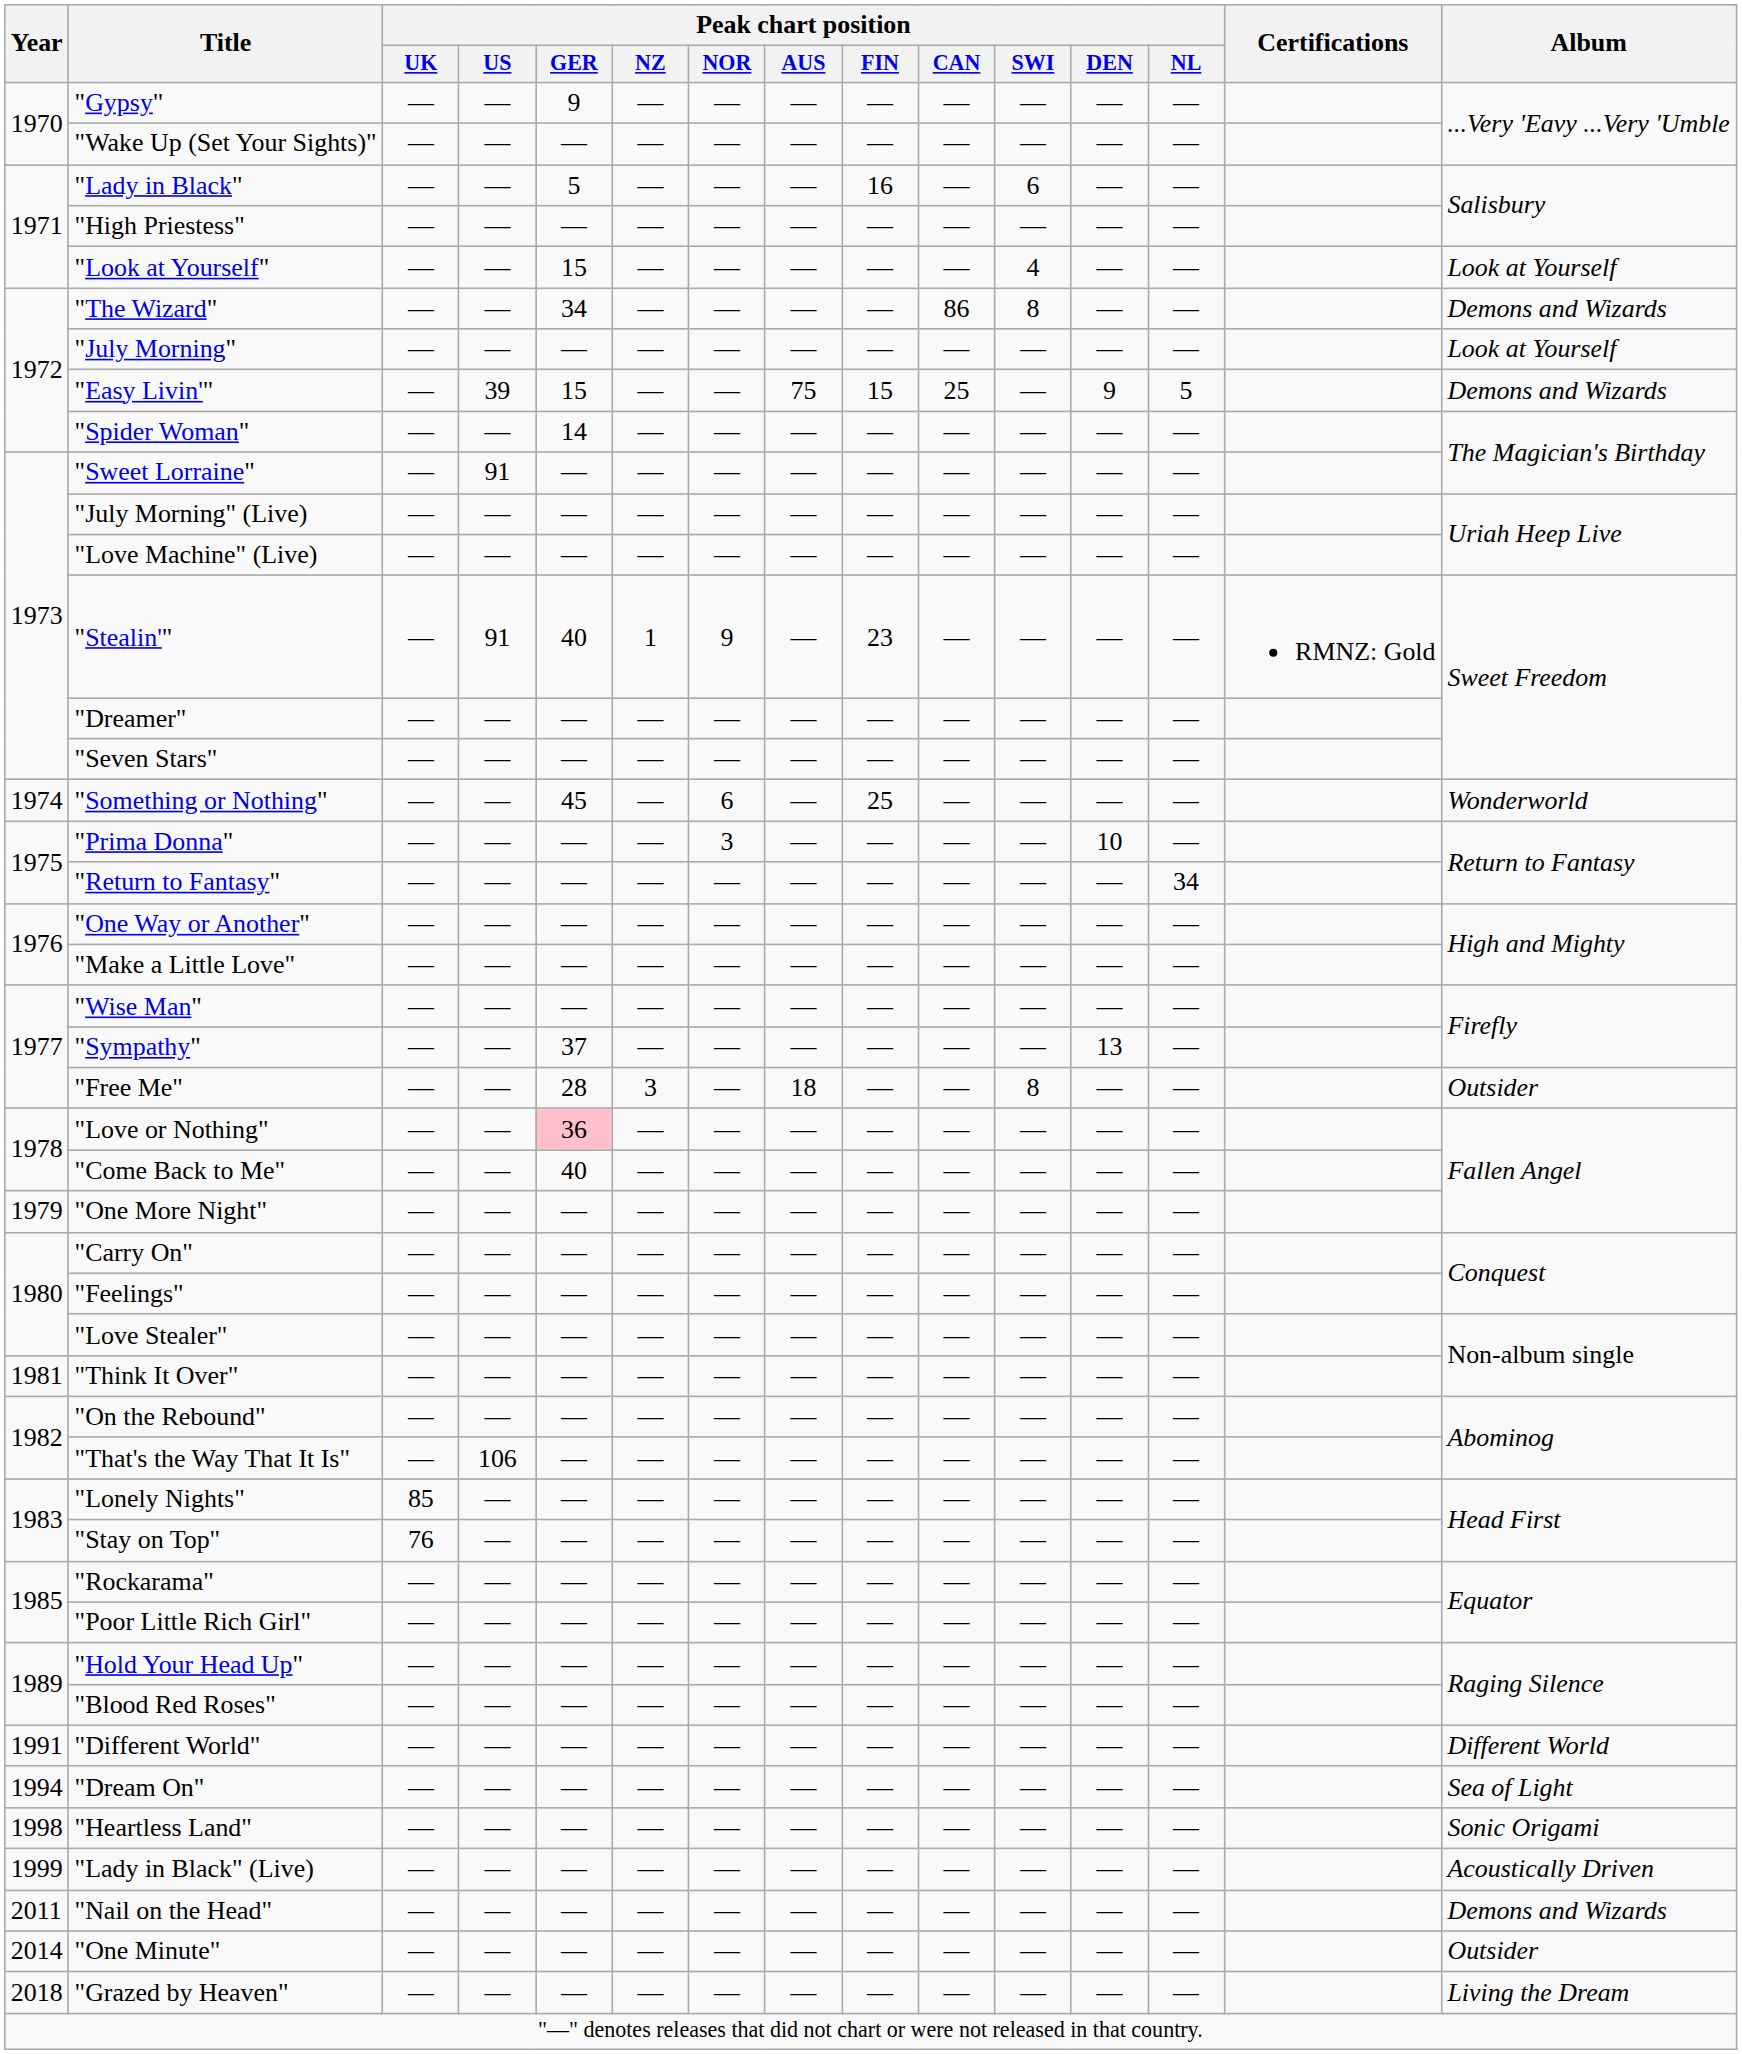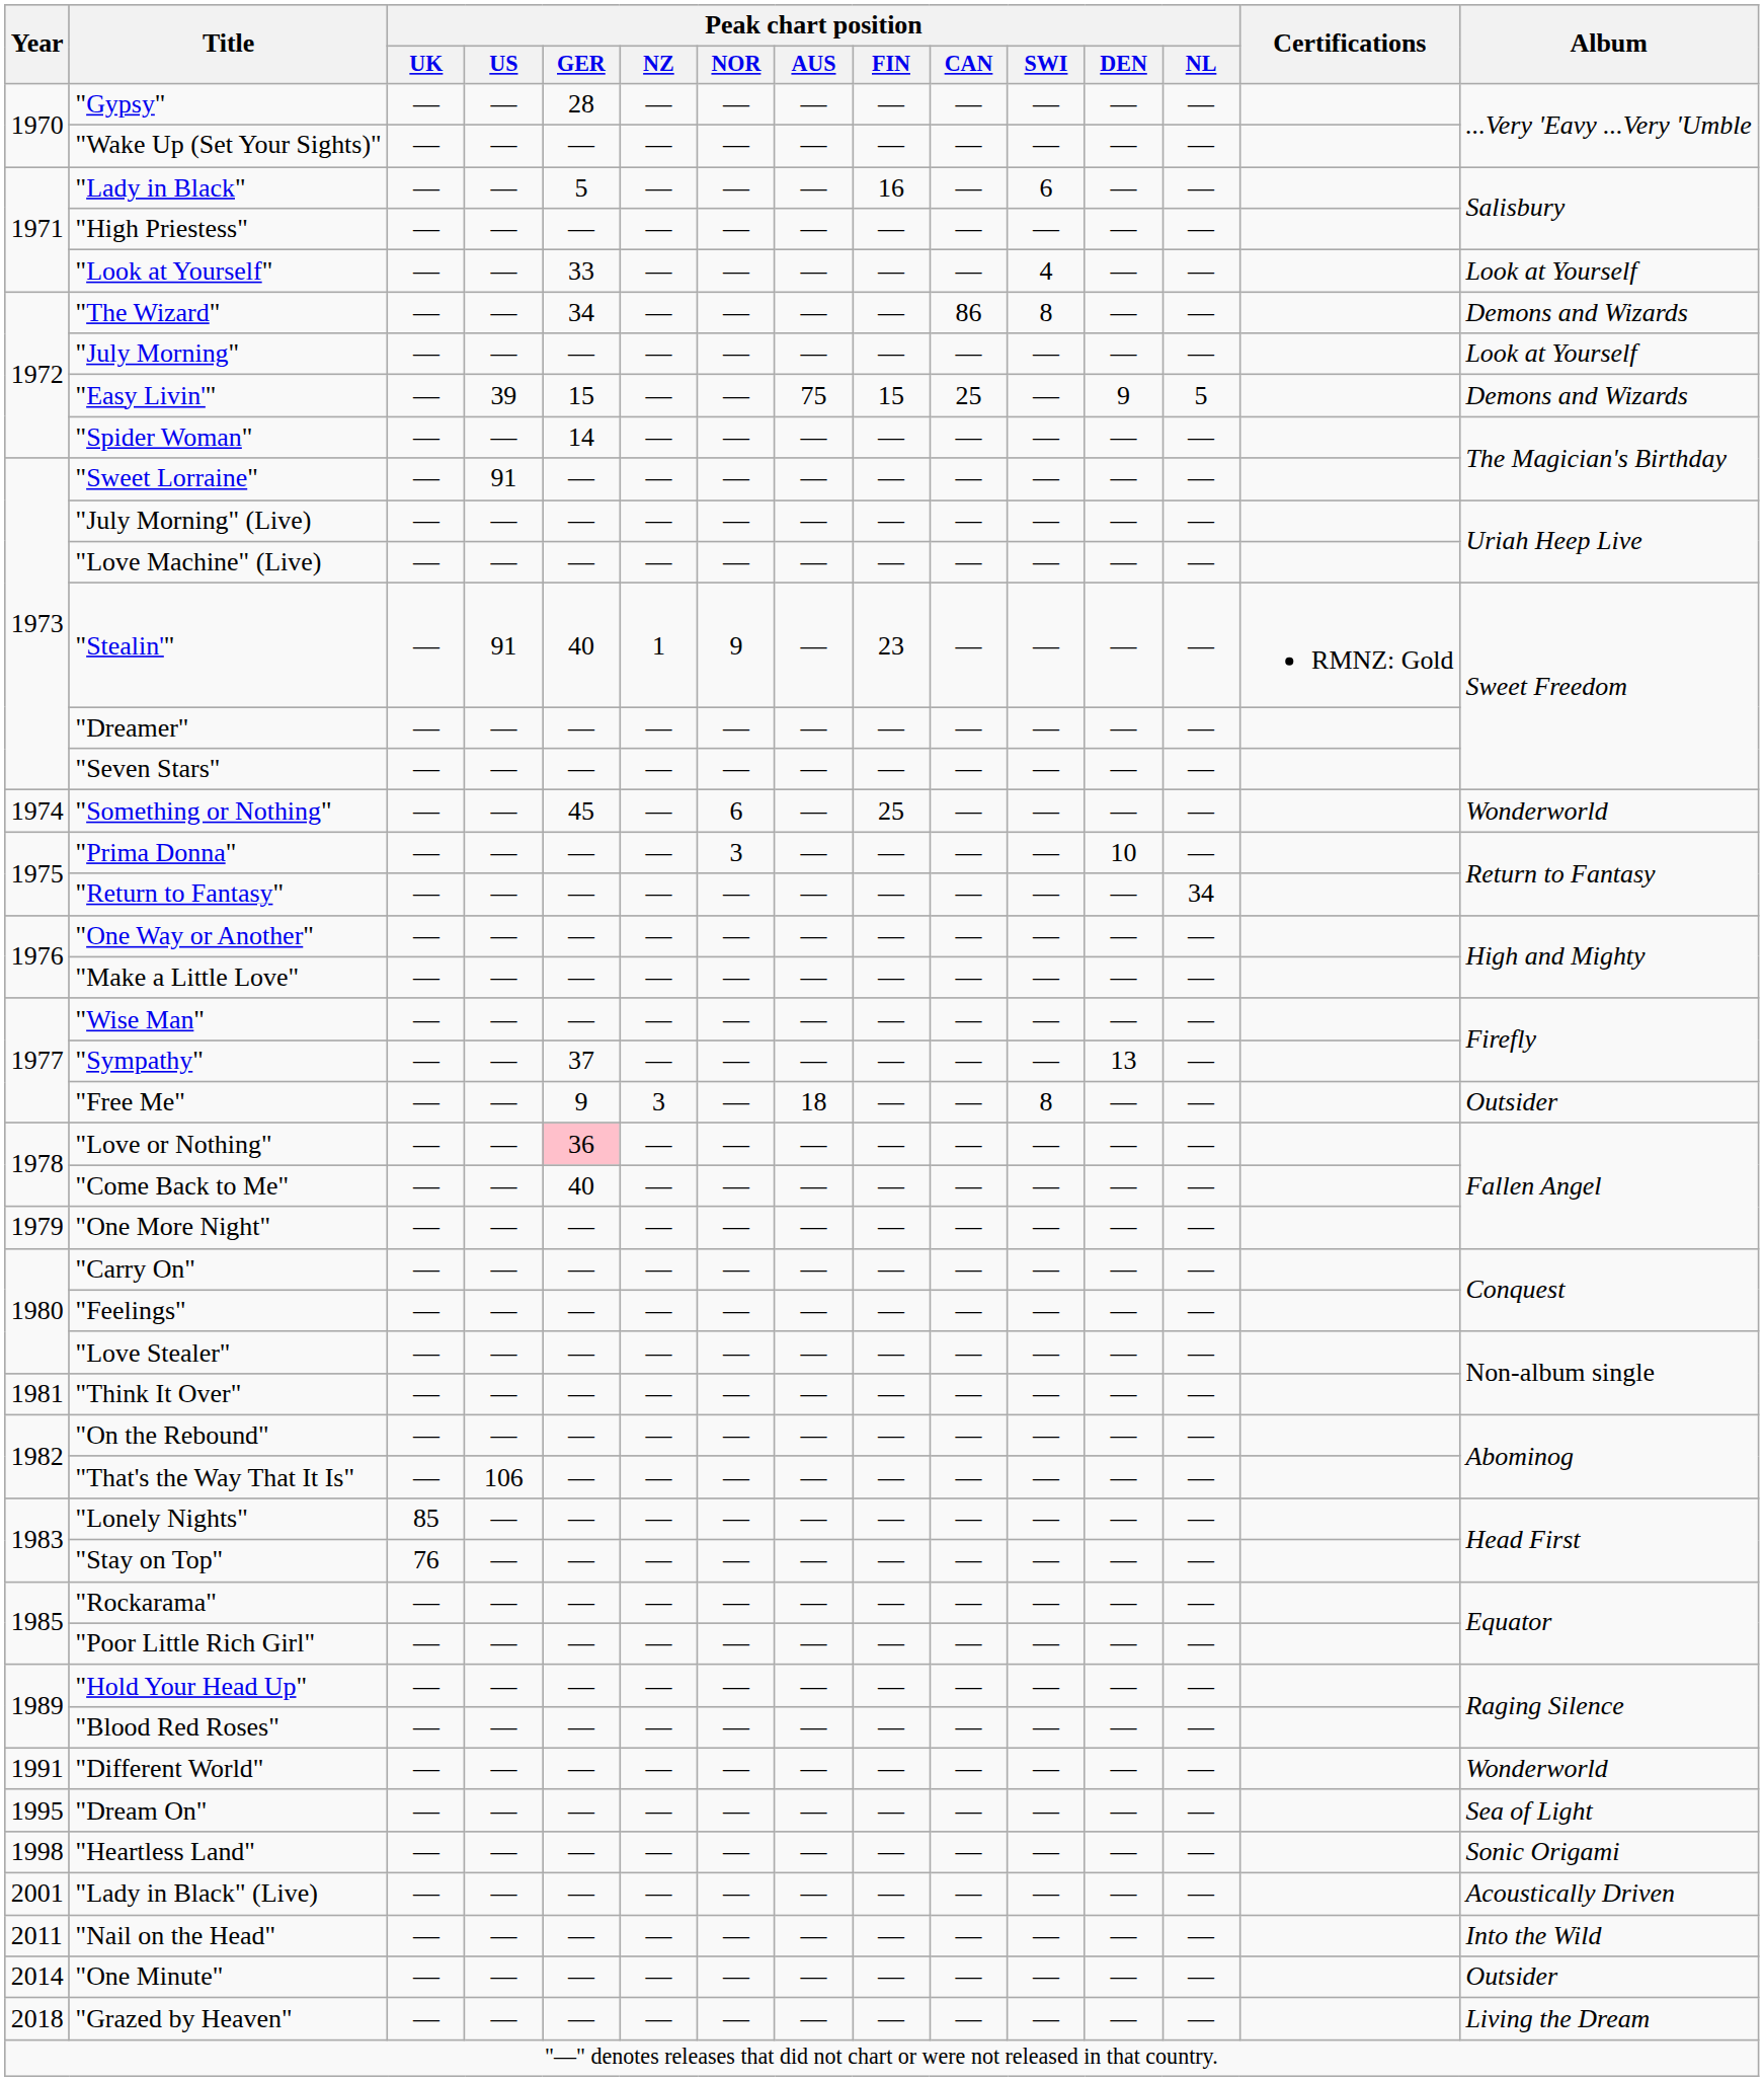"Gypsy" | Peak chart position / GER: 9 -> 28
"Look at Yourself" | Peak chart position / GER: 15 -> 33
"Free Me" | Peak chart position / GER: 28 -> 9
"Different World" | Album: Different World -> Wonderworld
"Dream On" | Year: 1994 -> 1995
"Lady in Black" (Live) | Year: 1999 -> 2001
"Nail on the Head" | Album: Demons and Wizards -> Into the Wild
